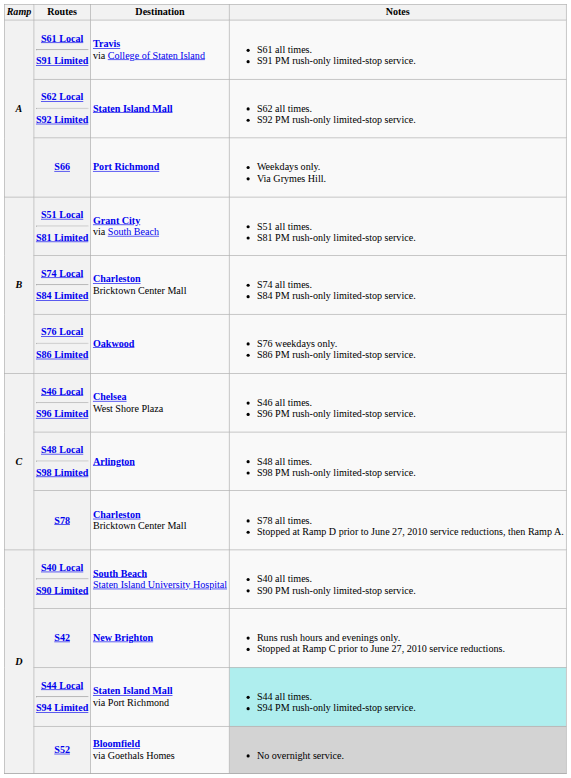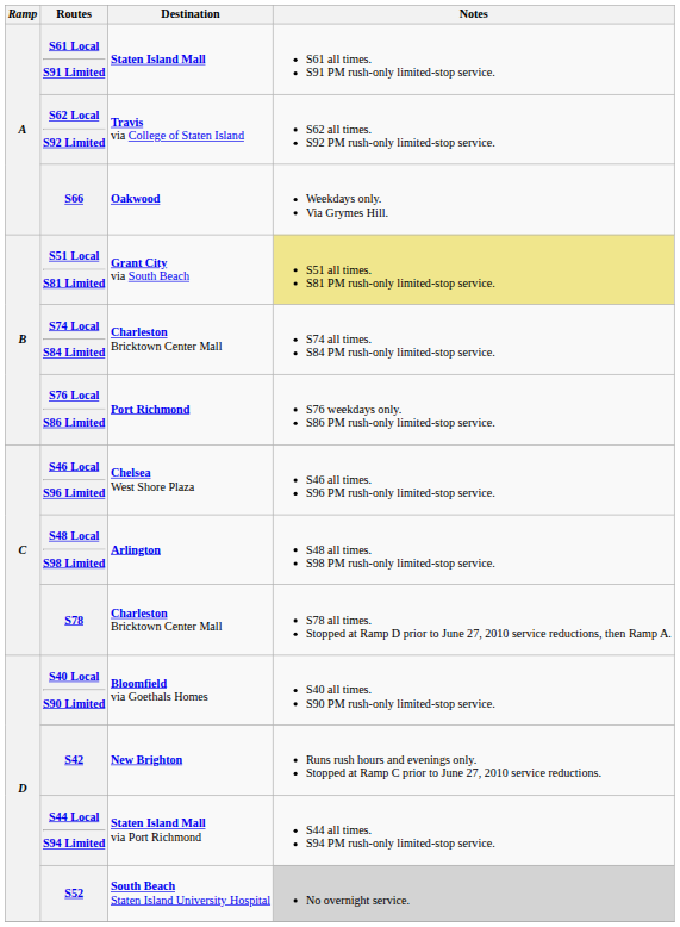S61 Local S91 Limited | Destination: Travis via College of Staten Island -> Staten Island Mall
S62 Local S92 Limited | Destination: Staten Island Mall -> Travis via College of Staten Island
S66 | Destination: Port Richmond -> Oakwood
S51 Local S81 Limited | Notes: no background -> khaki background
S76 Local S86 Limited | Destination: Oakwood -> Port Richmond
S40 Local S90 Limited | Destination: South Beach Staten Island University Hospital -> Bloomfield via Goethals Homes
S44 Local S94 Limited | Notes: paleturquoise background -> no background
S52 | Destination: Bloomfield via Goethals Homes -> South Beach Staten Island University Hospital
